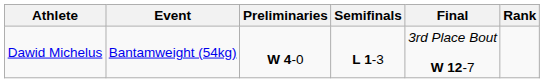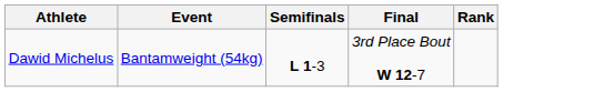- column: Preliminaries | W 4-0
